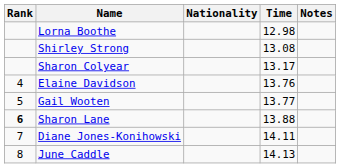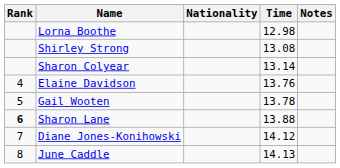Sharon Colyear | Time: 13.17 -> 13.14
Gail Wooten | Time: 13.77 -> 13.78
Diane Jones-Konihowski | Time: 14.11 -> 14.12
